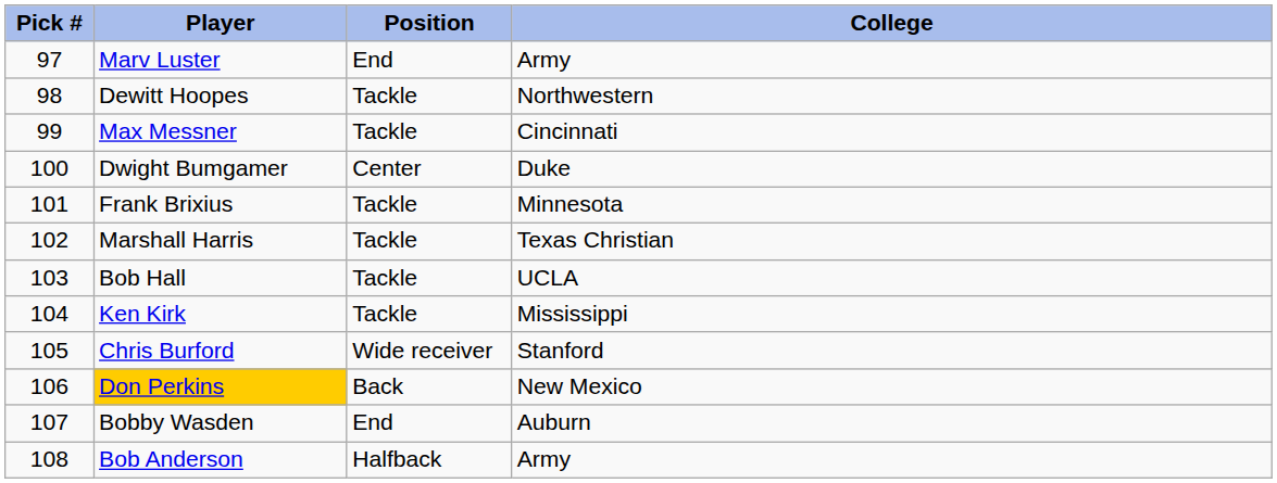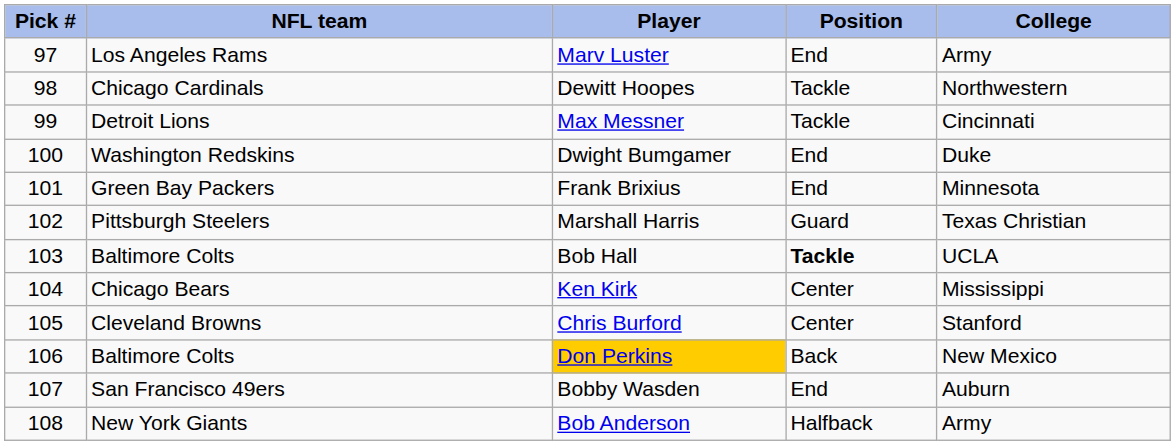+ column: NFL team | Los Angeles Rams | Chicago Cardinals | Detroit Lions | Washington Redskins | Green Bay Packers | Pittsburgh Steelers | Baltimore Colts | Chicago Bears | Cleveland Browns | Baltimore Colts | San Francisco 49ers | New York Giants
Dwight Bumgamer | Position: Center -> End
Frank Brixius | Position: Tackle -> End
Marshall Harris | Position: Tackle -> Guard
Bob Hall | Position: normal -> bold
Ken Kirk | Position: Tackle -> Center
Chris Burford | Position: Wide receiver -> Center
